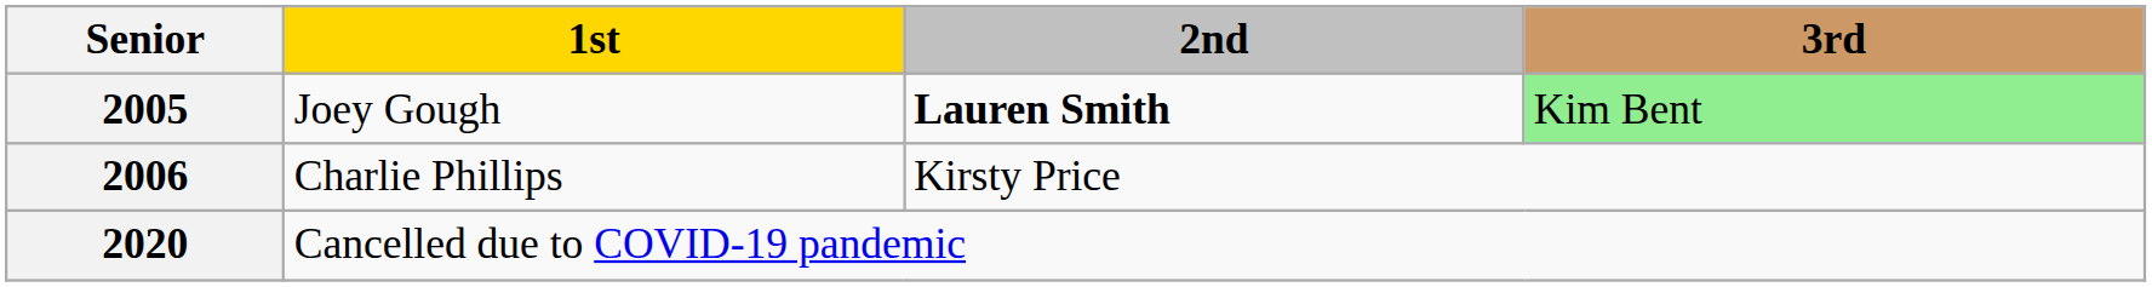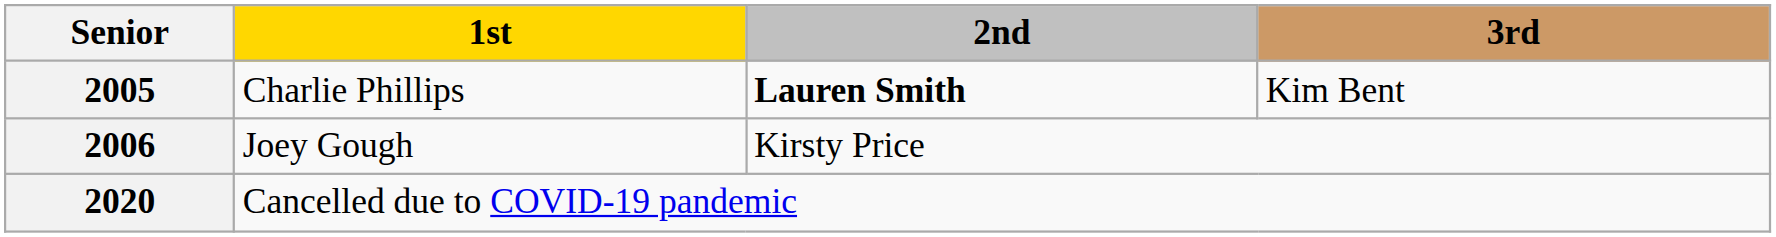2005 | 1st: Joey Gough -> Charlie Phillips
2005 | 3rd: lightgreen background -> no background
2006 | 1st: Charlie Phillips -> Joey Gough
